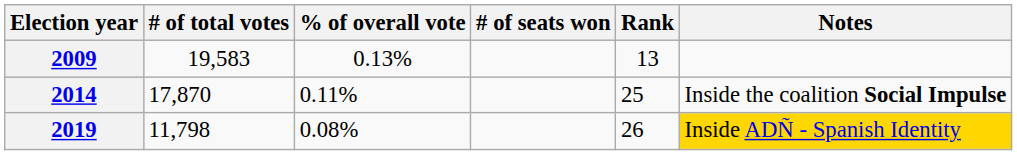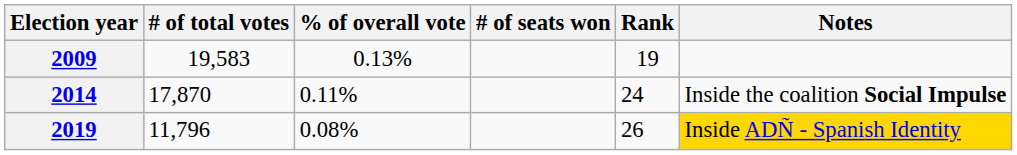2009 | Rank: 13 -> 19
2014 | Rank: 25 -> 24
2019 | # of total votes: 11,798 -> 11,796
